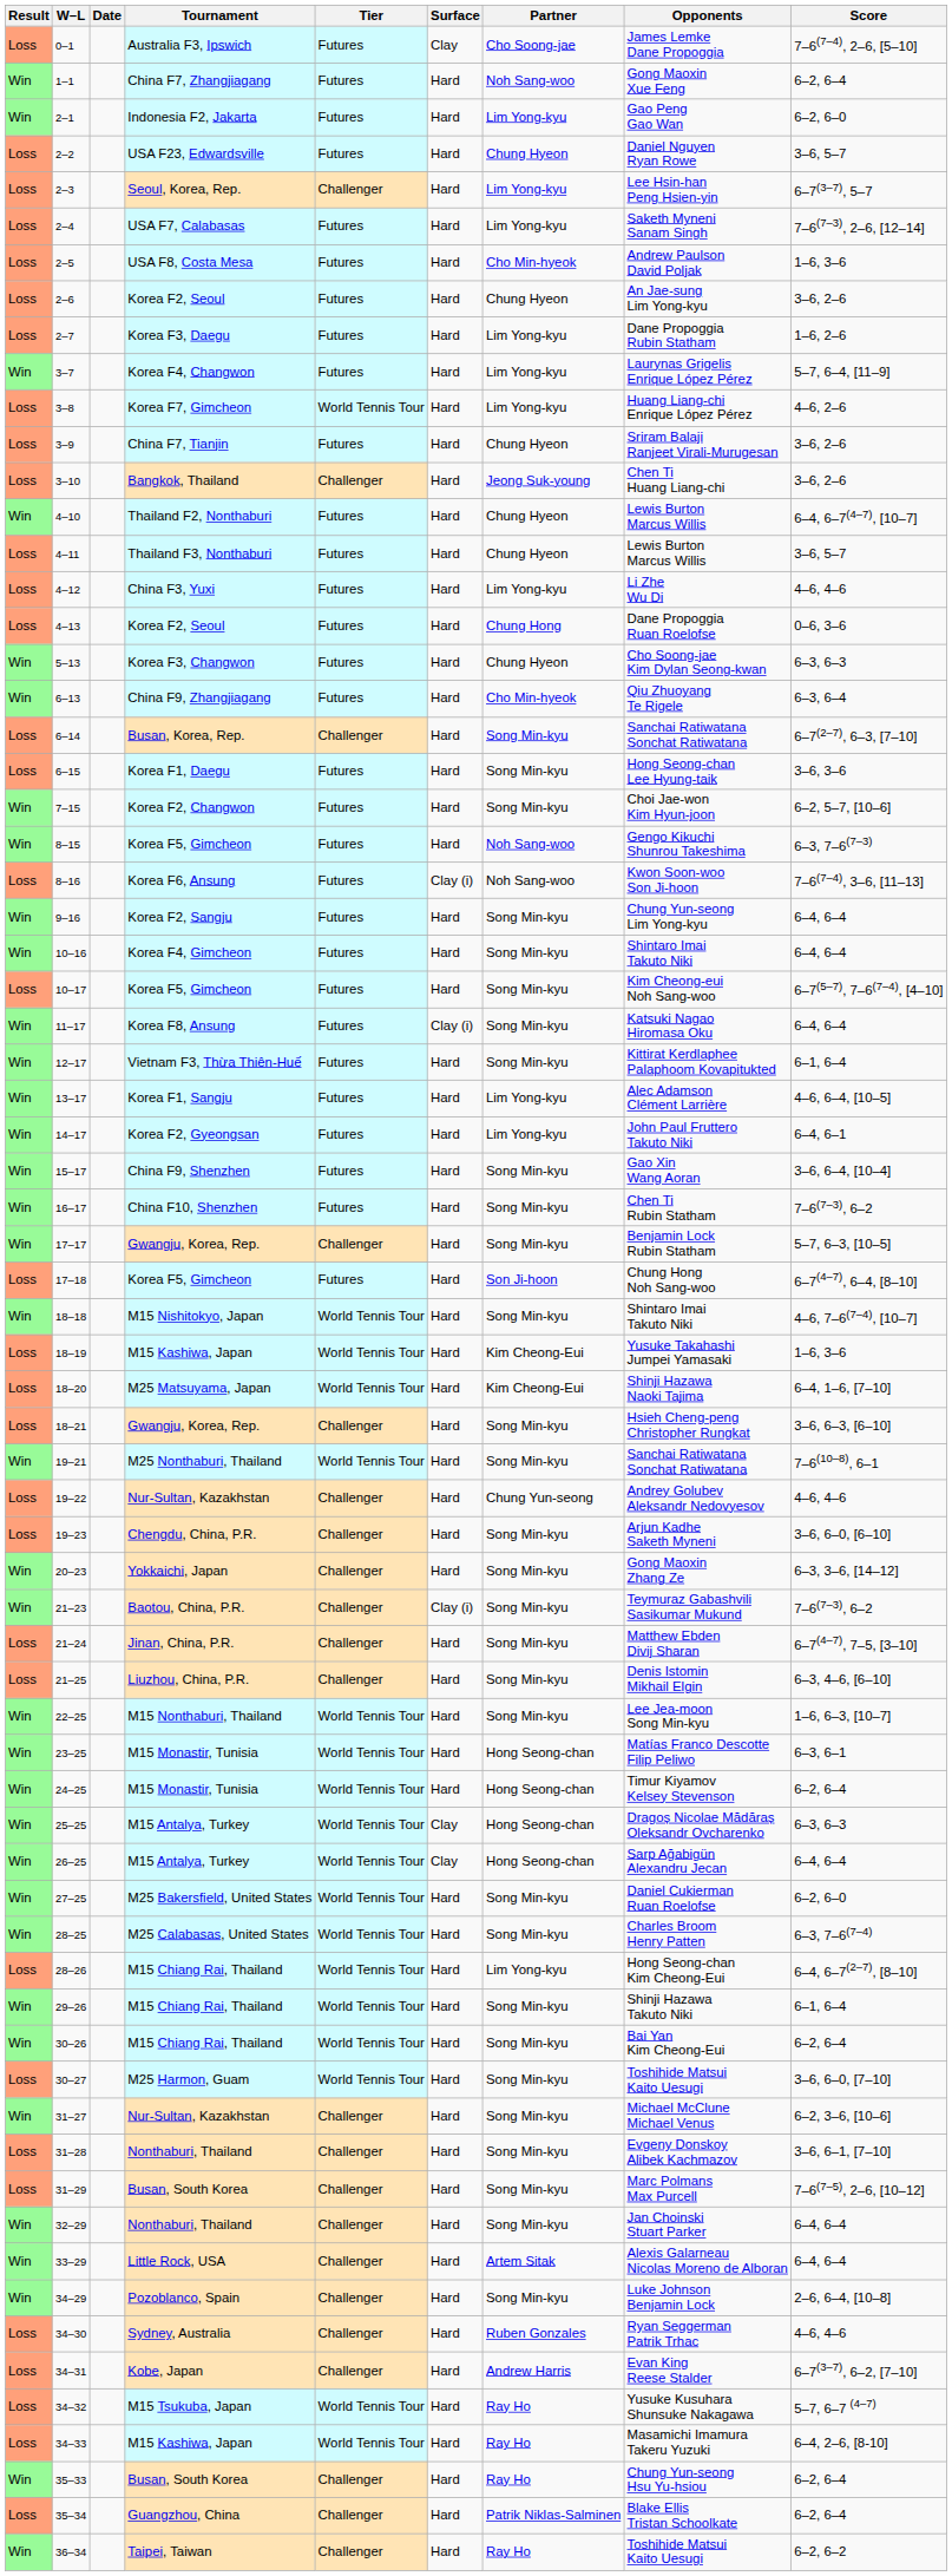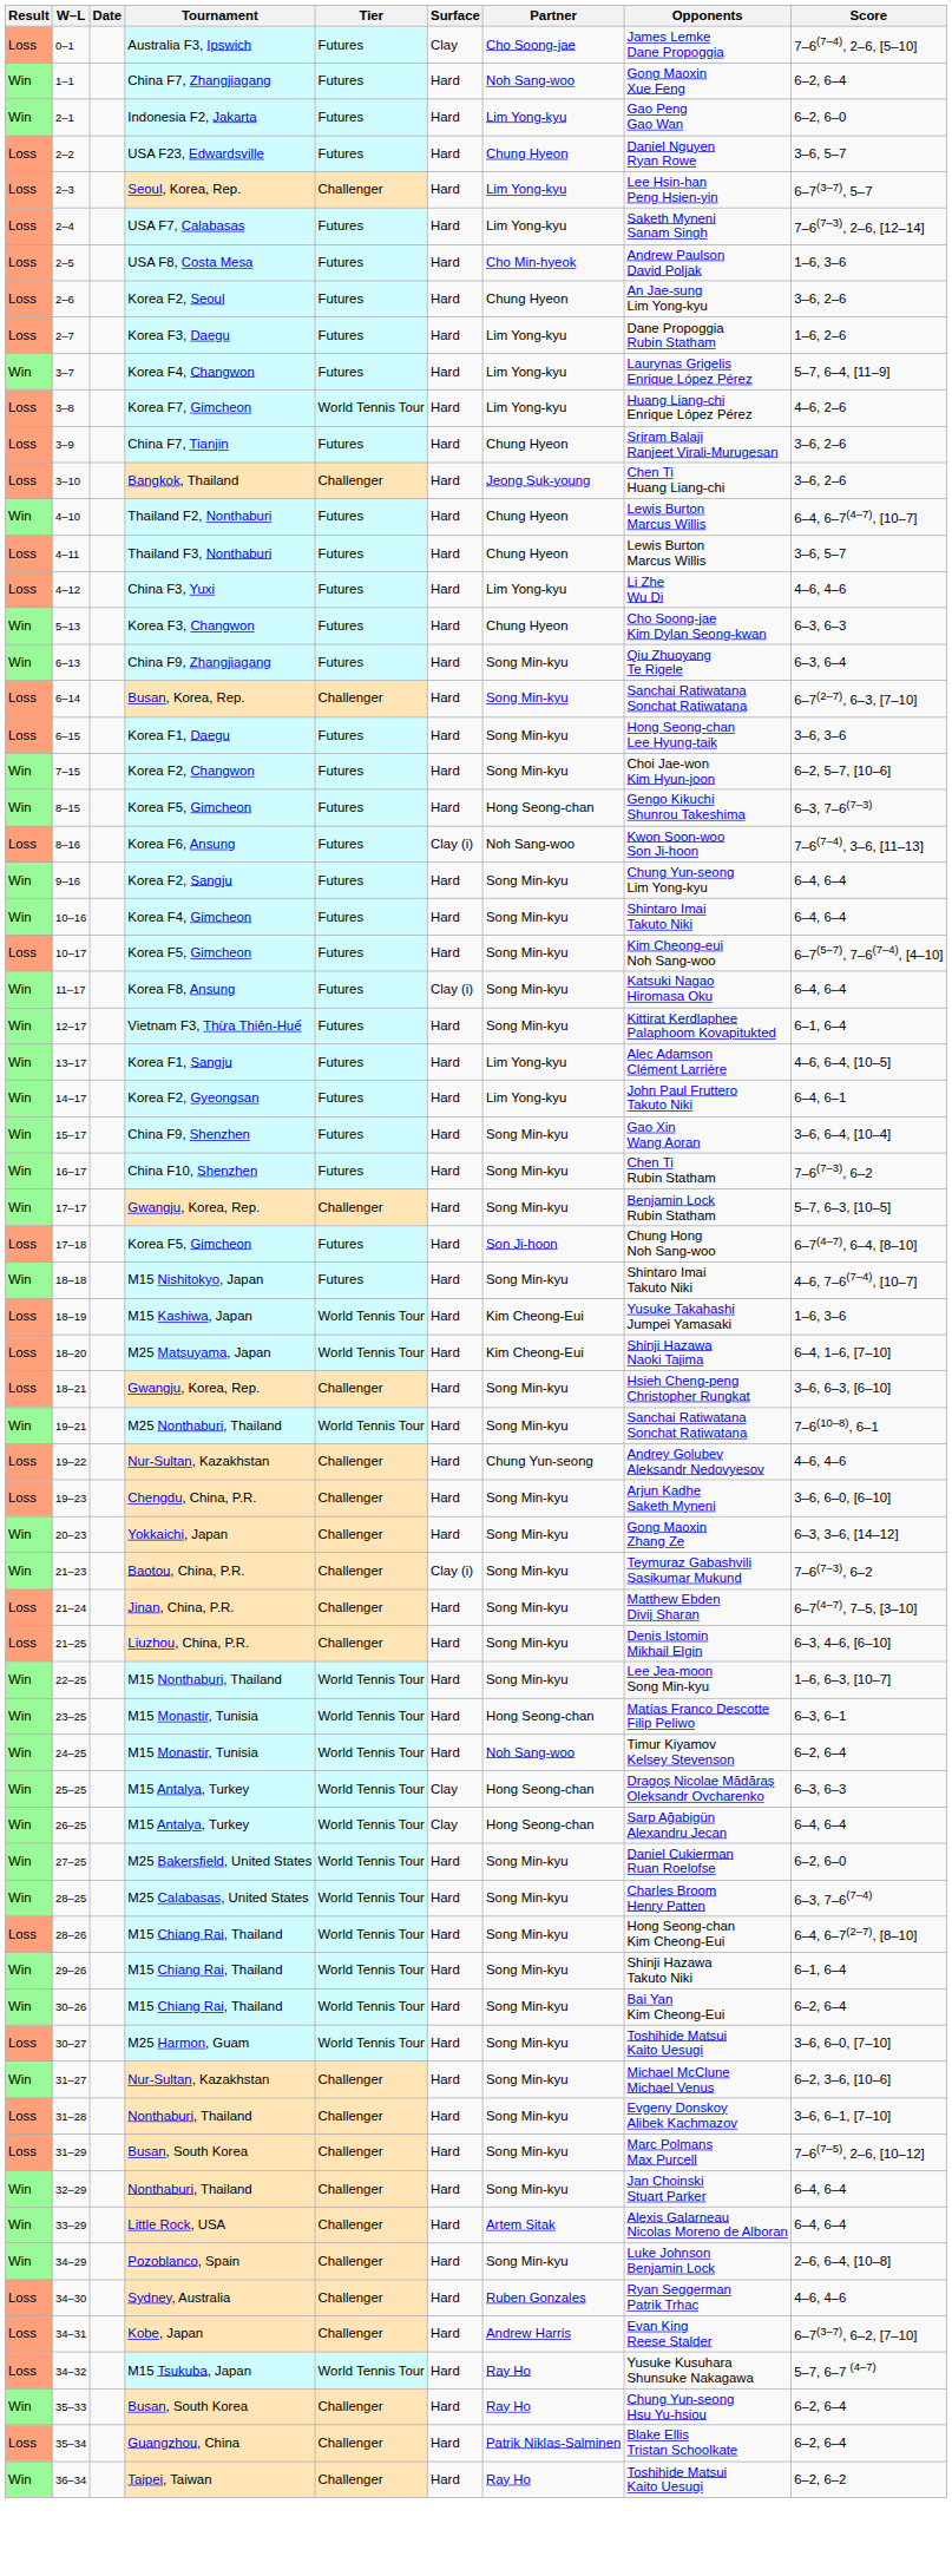- row: Loss | 4–13 | Korea F2, Seoul | Futures | Hard | Chung Hong | Dane Propoggia Ruan Roelofse | 0–6, 3–6
6–13 | Partner: Cho Min-hyeok -> Song Min-kyu
8–15 | Partner: Noh Sang-woo -> Hong Seong-chan
18–18 | Tier: World Tennis Tour -> Futures
24–25 | Partner: Hong Seong-chan -> Noh Sang-woo
28–26 | Partner: Lim Yong-kyu -> Song Min-kyu
- row: Loss | 34–33 | M15 Kashiwa, Japan | World Tennis Tour | Hard | Ray Ho | Masamichi Imamura Takeru Yuzuki | 6–4, 2–6, [8-10]
